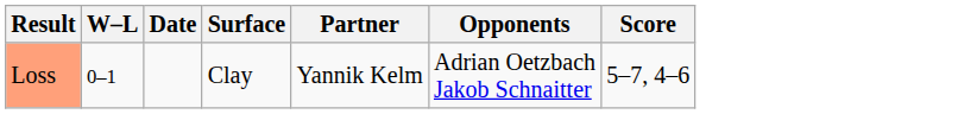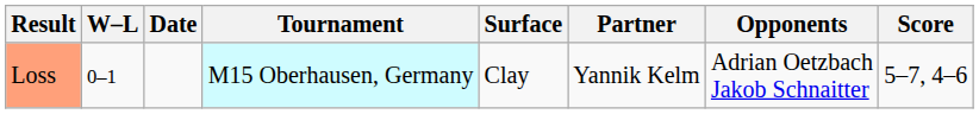+ column: Tournament | M15 Oberhausen, Germany
